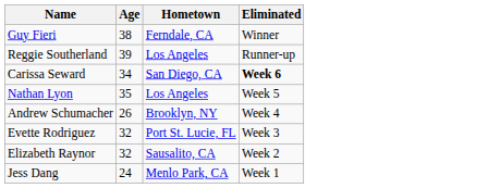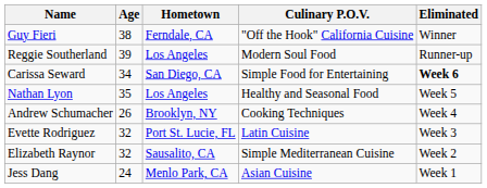+ column: Culinary P.O.V. | "Off the Hook" California Cuisine | Modern Soul Food | Simple Food for Entertaining | Healthy and Seasonal Food | Cooking Techniques | Latin Cuisine | Simple Mediterranean Cuisine | Asian Cuisine
